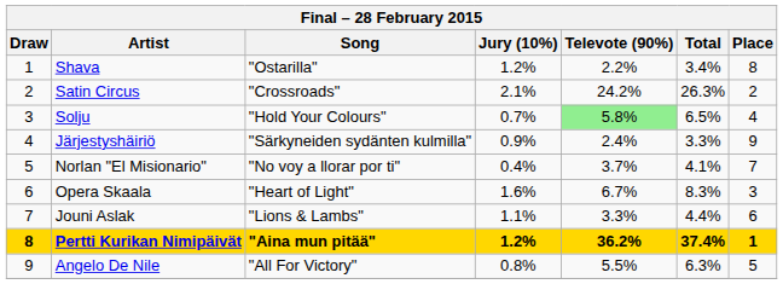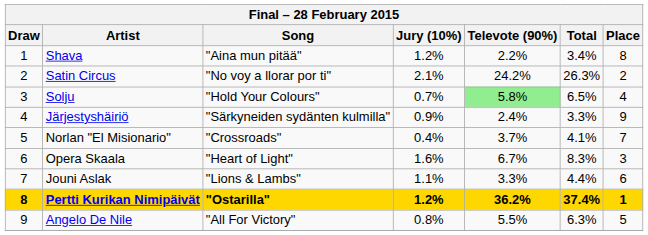Shava | Song: "Ostarilla" -> "Aina mun pitää"
Satin Circus | Song: "Crossroads" -> "No voy a llorar por ti"
Norlan "El Misionario" | Song: "No voy a llorar por ti" -> "Crossroads"
Pertti Kurikan Nimipäivät | Song: "Aina mun pitää" -> "Ostarilla"
